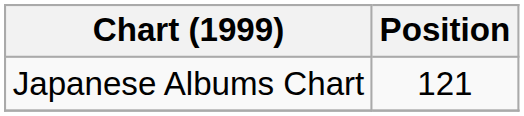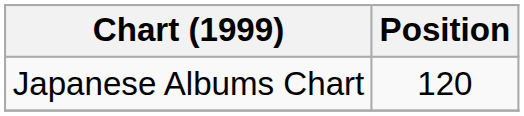Japanese Albums Chart | Position: 121 -> 120
